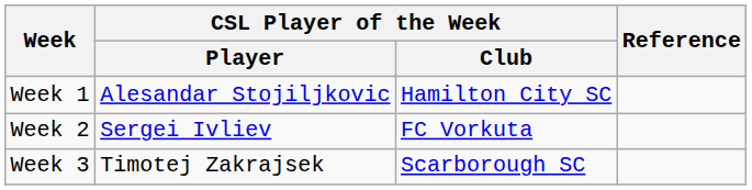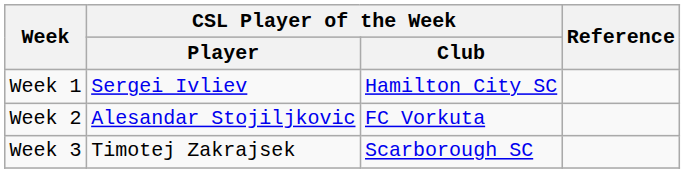Week 1 | CSL Player of the Week / Player: Alesandar Stojiljkovic -> Sergei Ivliev
Week 2 | CSL Player of the Week / Player: Sergei Ivliev -> Alesandar Stojiljkovic
